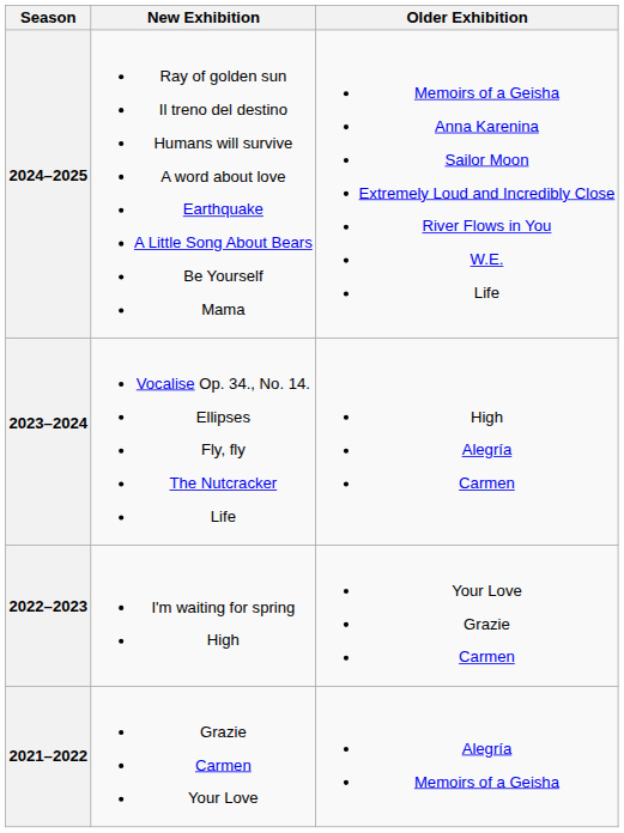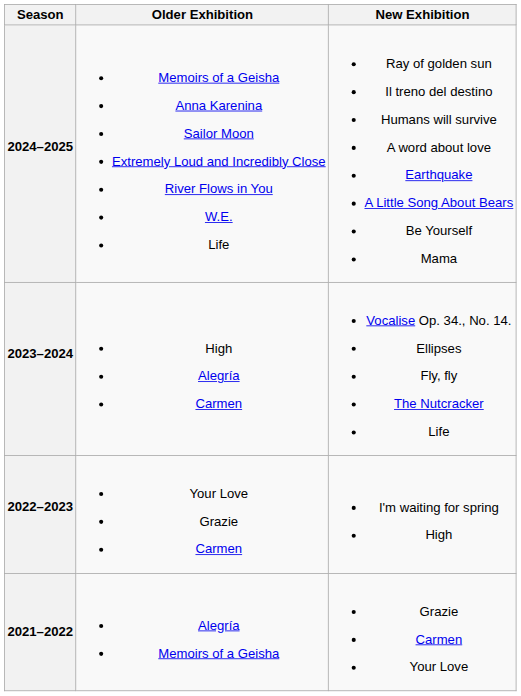columns swapped: New Exhibition <-> Older Exhibition
